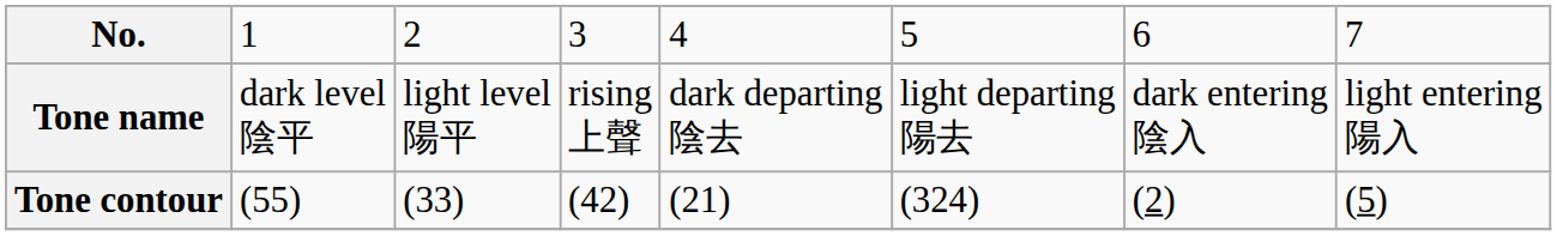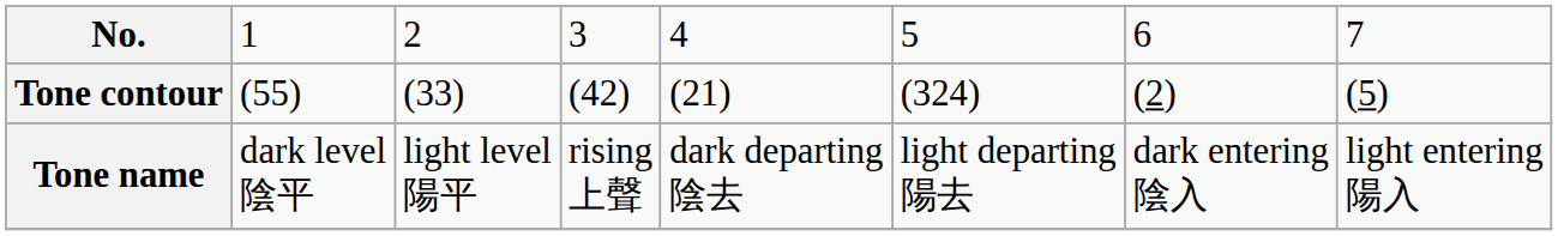rows swapped: Tone name <-> Tone contour
